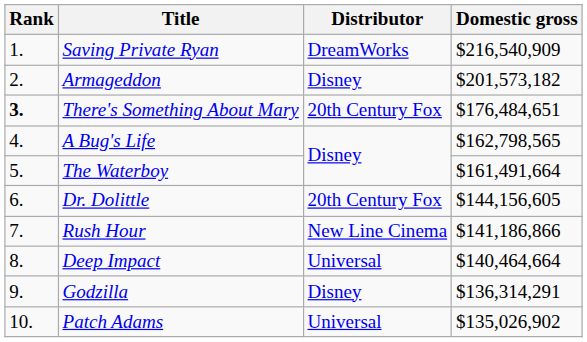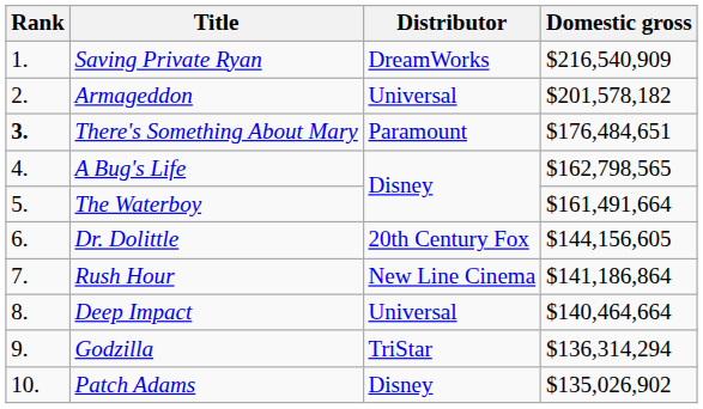Armageddon | Distributor: Disney -> Universal
Armageddon | Domestic gross: $201,573,182 -> $201,578,182
There's Something About Mary | Distributor: 20th Century Fox -> Paramount
Rush Hour | Domestic gross: $141,186,866 -> $141,186,864
Godzilla | Distributor: Disney -> TriStar
Godzilla | Domestic gross: $136,314,291 -> $136,314,294
Patch Adams | Distributor: Universal -> Disney
